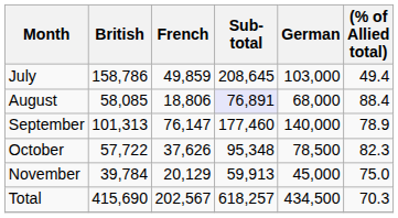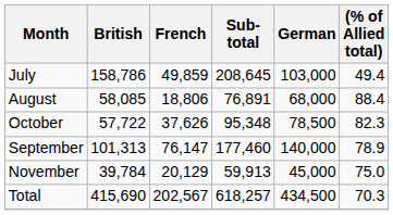August | Sub- total: lavender background -> no background
rows swapped: September <-> October
